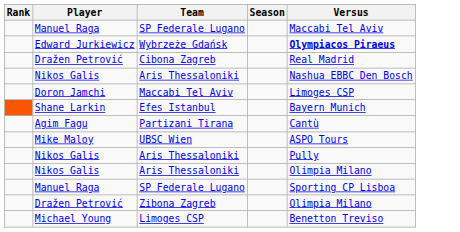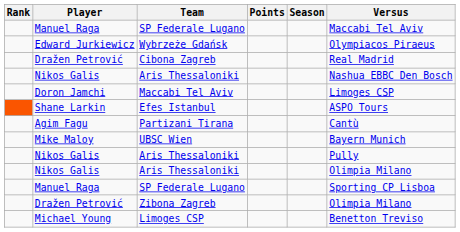+ column: Points
Wybrzeże Gdańsk | Versus: bold -> normal
Efes Istanbul | Versus: Bayern Munich -> ASPO Tours
UBSC Wien | Versus: ASPO Tours -> Bayern Munich
